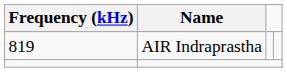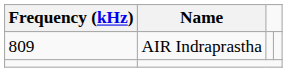AIR Indraprastha | Frequency (kHz): 819 -> 809
